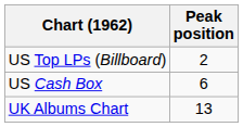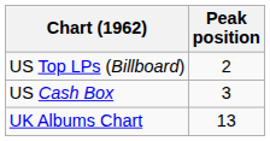US Cash Box | Peak position: 6 -> 3
